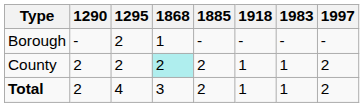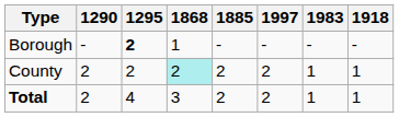columns swapped: 1918 <-> 1997
Borough | 1295: normal -> bold
